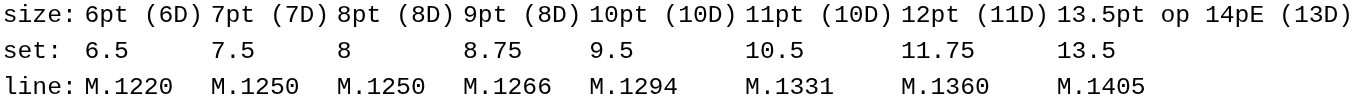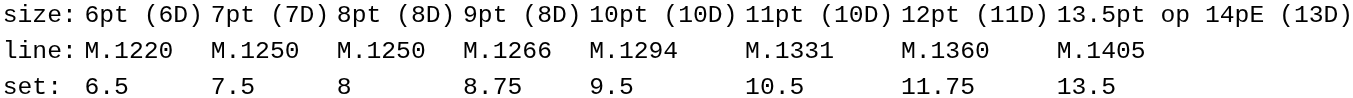rows swapped: set: <-> line:
